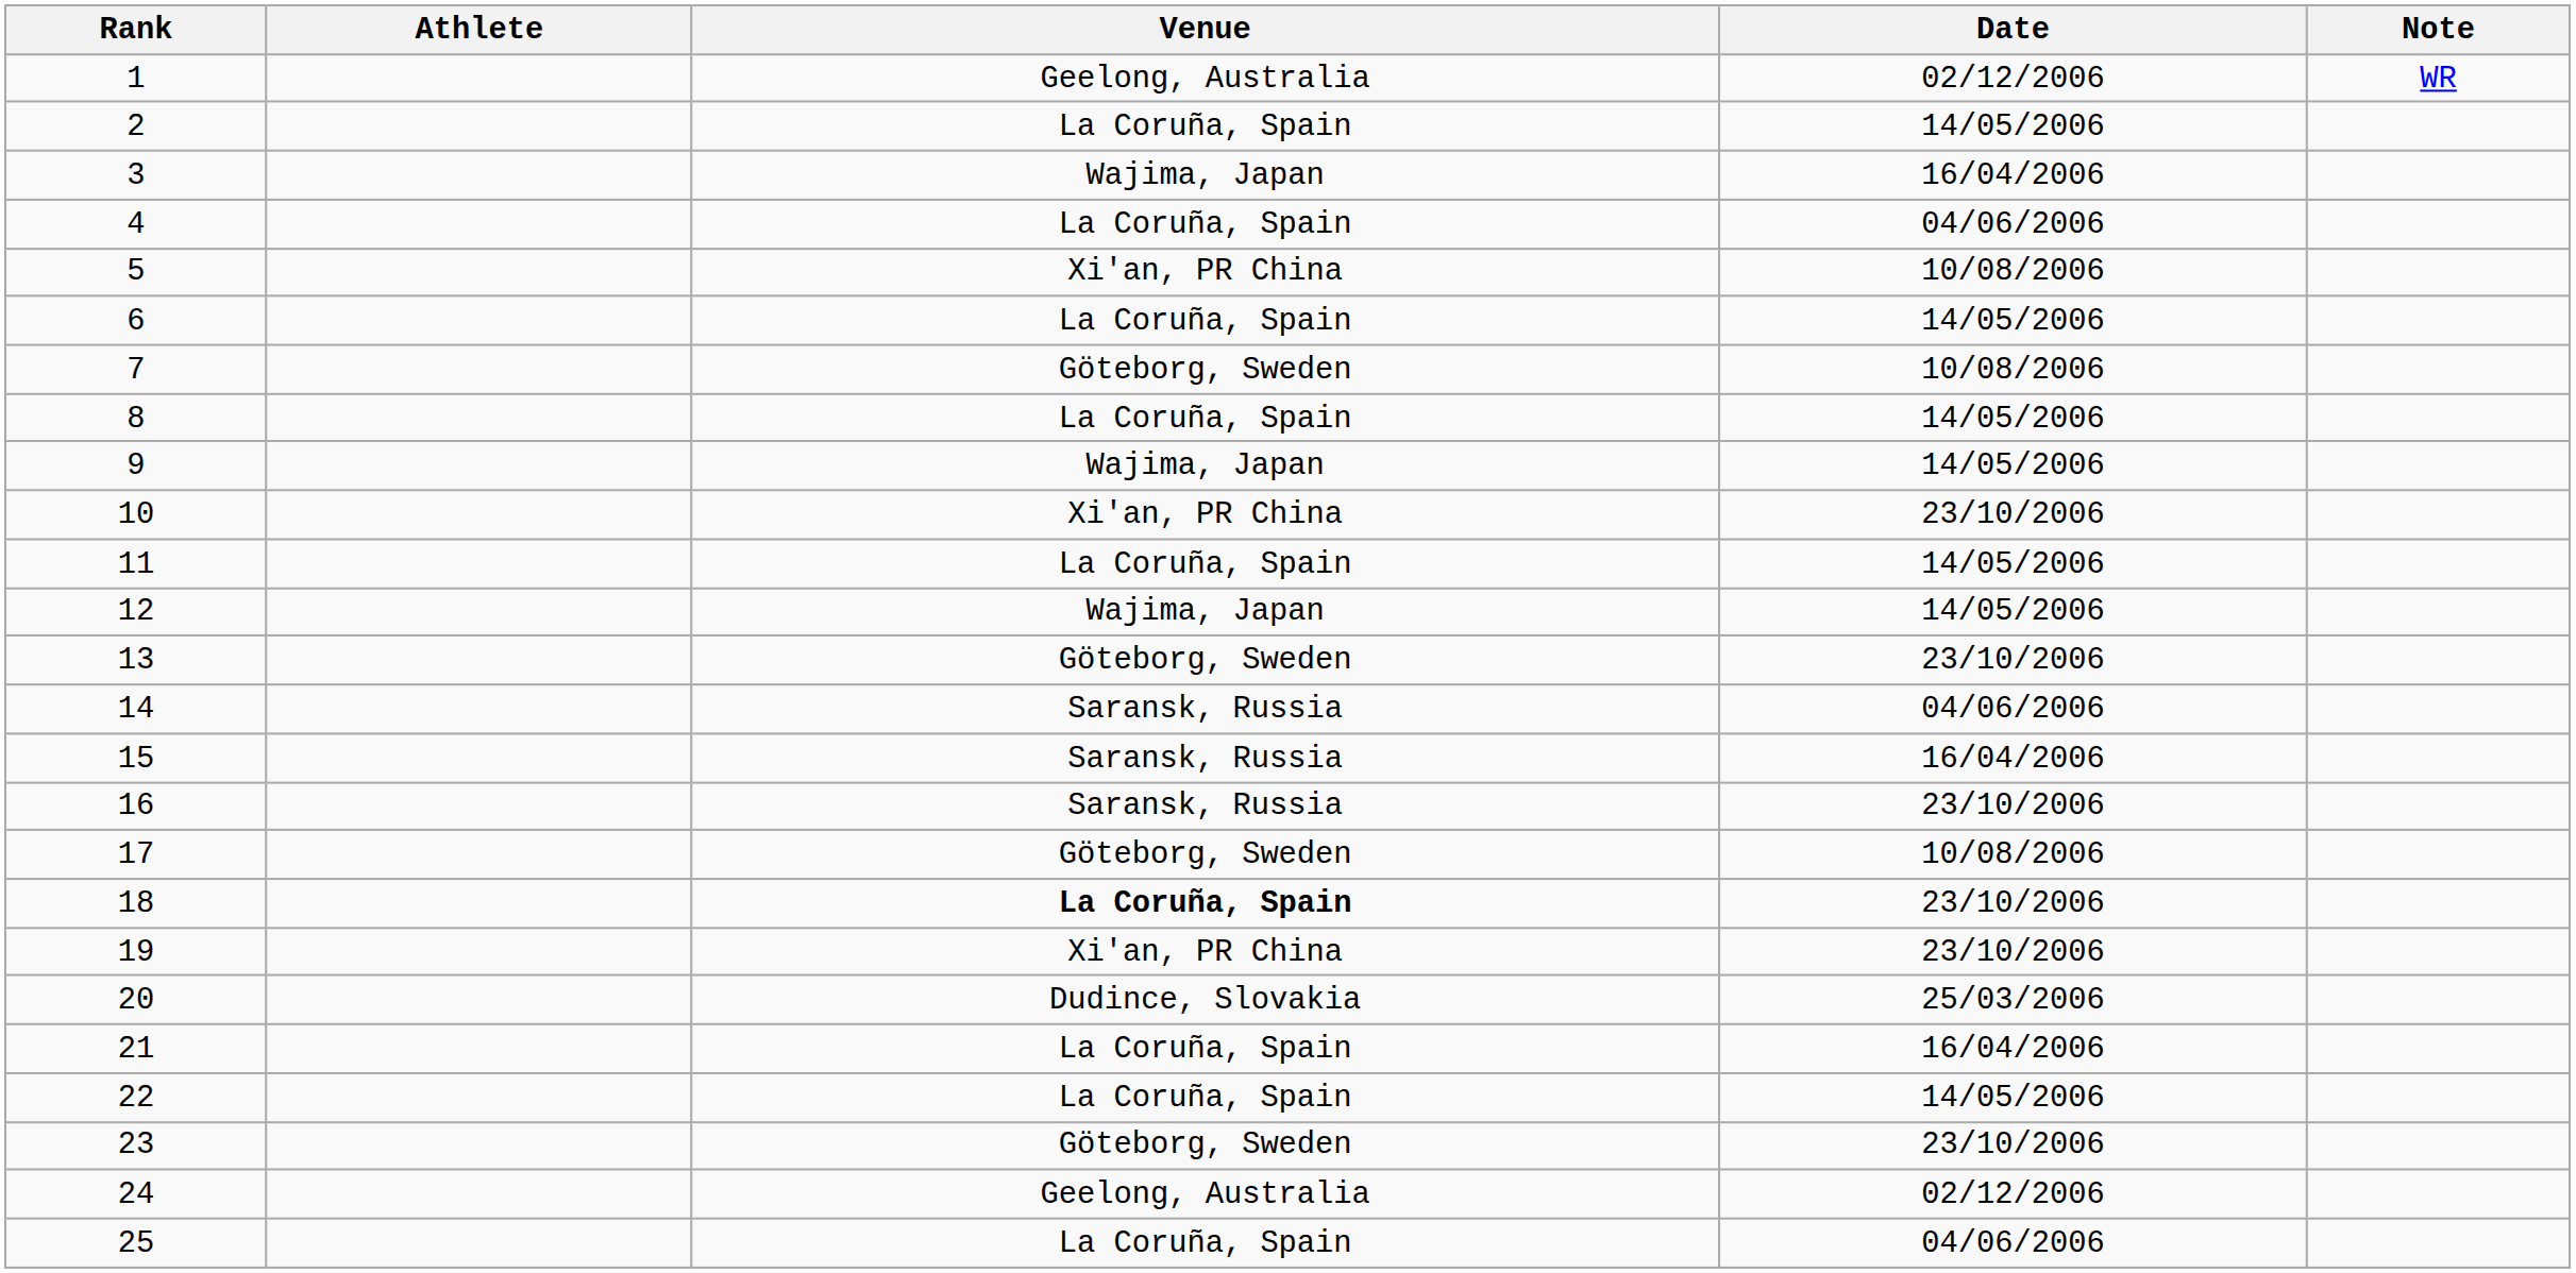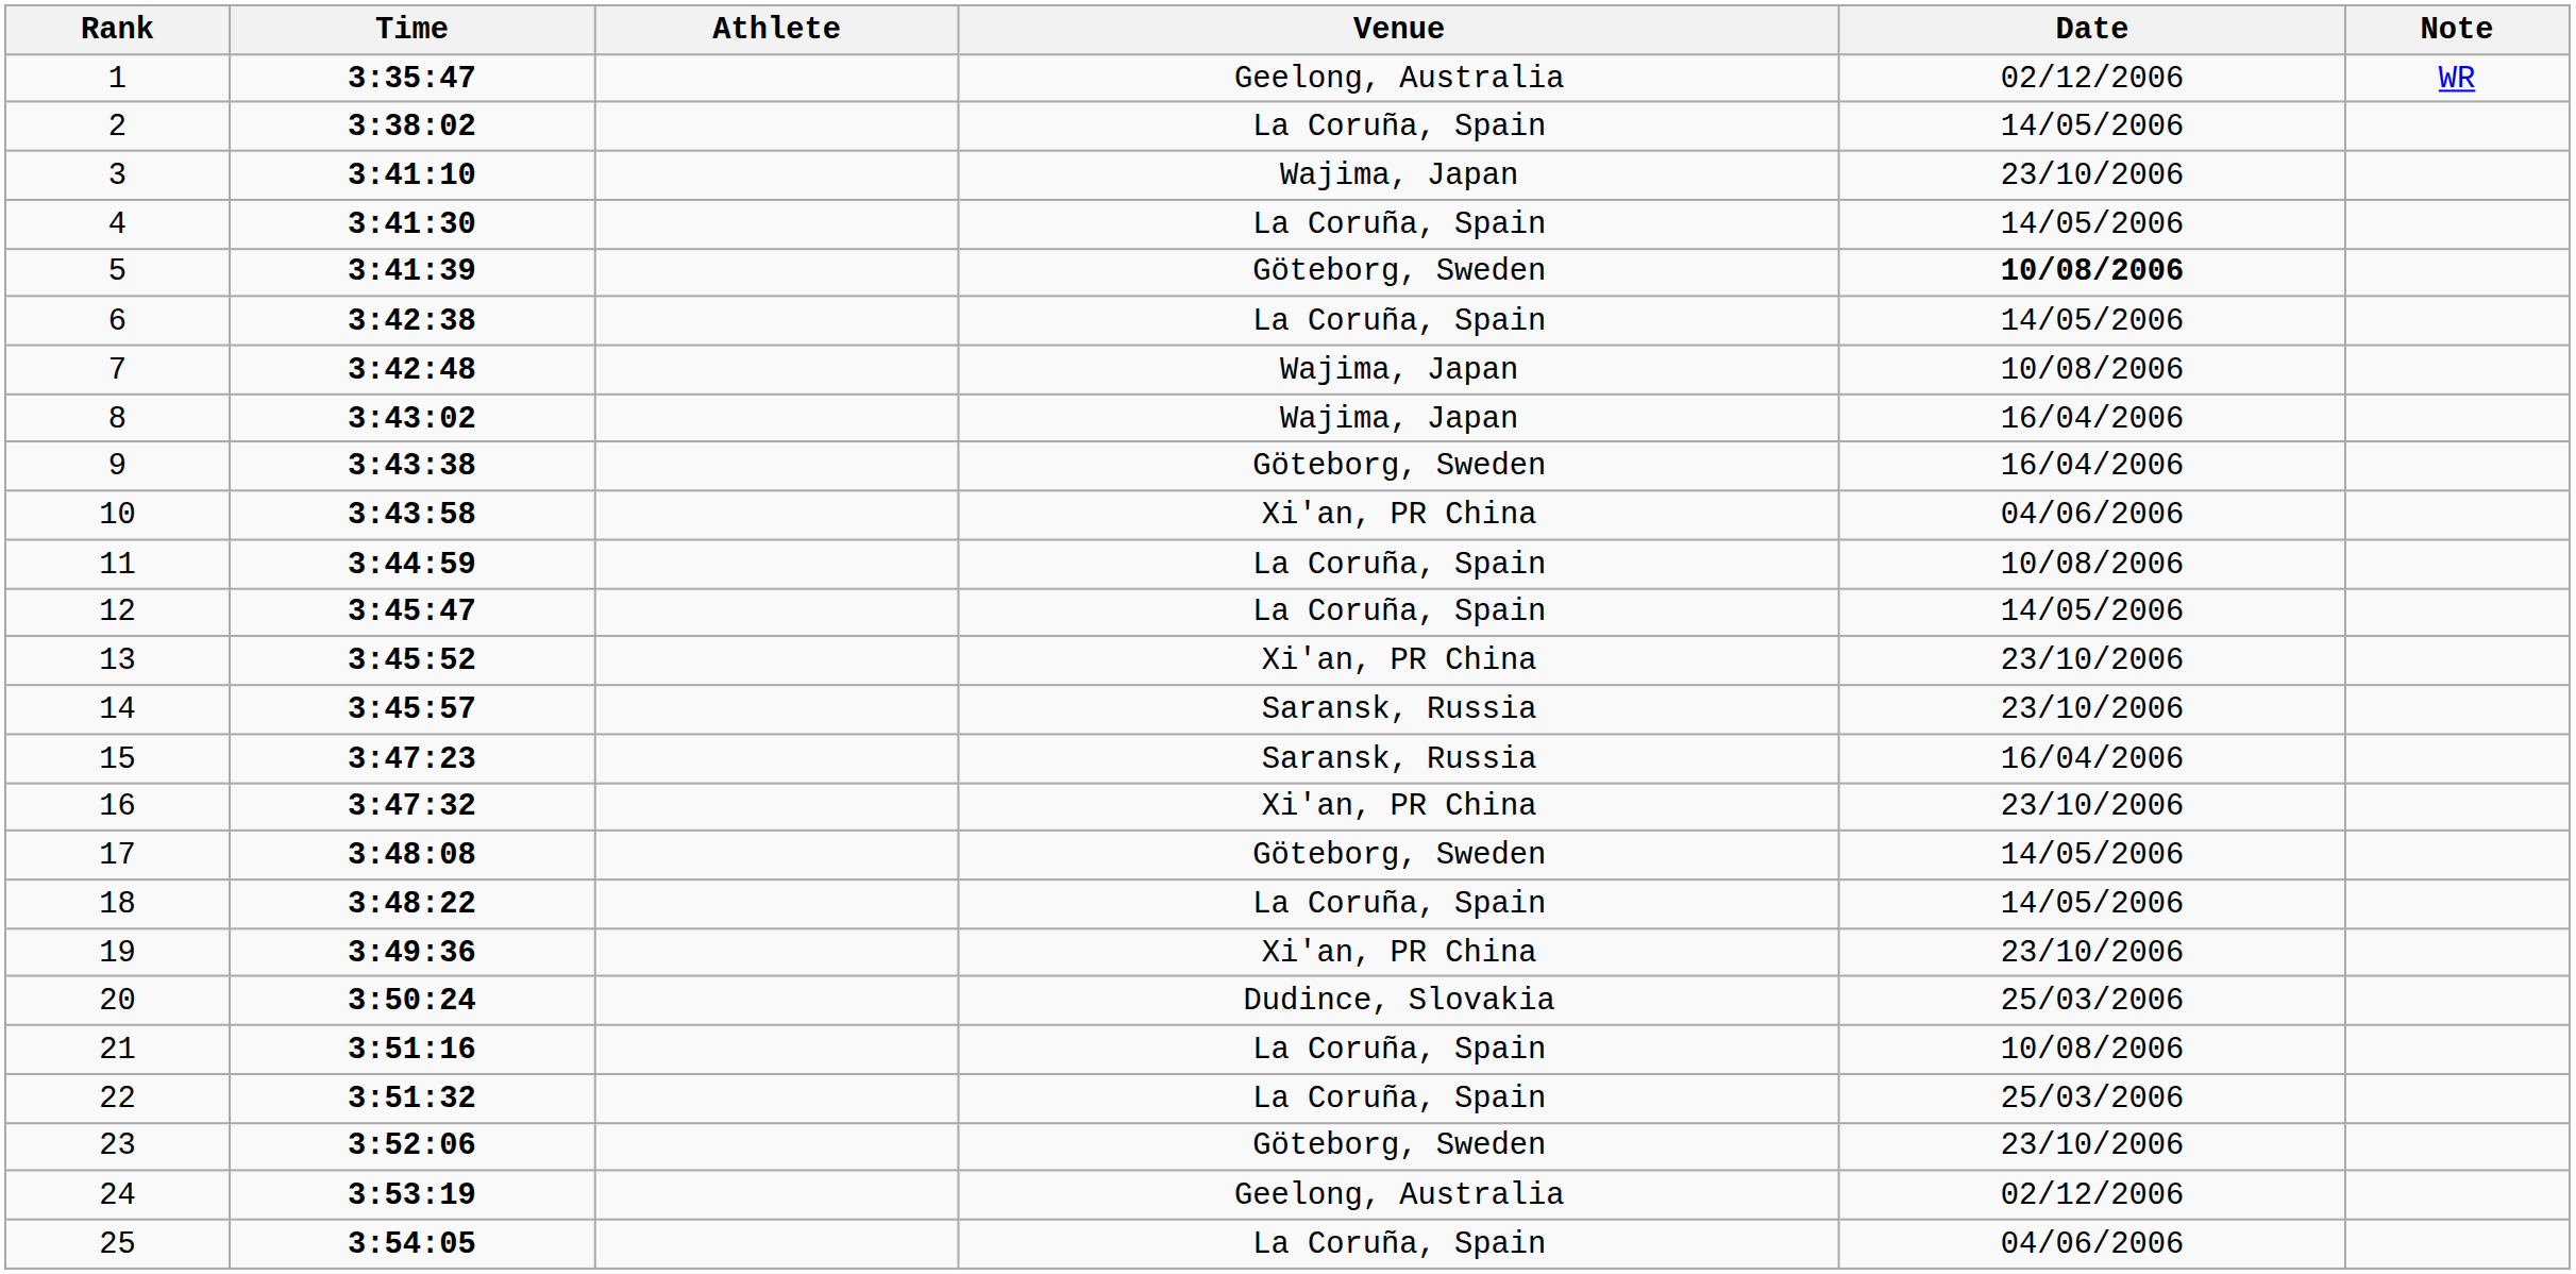+ column: Time | 3:35:47 | 3:38:02 | 3:41:10 | 3:41:30 | 3:41:39 | 3:42:38 | 3:42:48 | 3:43:02 | 3:43:38 | 3:43:58 | 3:44:59 | 3:45:47 | 3:45:52 | 3:45:57 | 3:47:23 | 3:47:32 | 3:48:08 | 3:48:22 | 3:49:36 | 3:50:24 | 3:51:16 | 3:51:32 | 3:52:06 | 3:53:19 | 3:54:05
3 | Date: 16/04/2006 -> 23/10/2006
4 | Date: 04/06/2006 -> 14/05/2006
5 | Venue: Xi'an, PR China -> Göteborg, Sweden
5 | Date: normal -> bold
7 | Venue: Göteborg, Sweden -> Wajima, Japan
8 | Venue: La Coruña, Spain -> Wajima, Japan
8 | Date: 14/05/2006 -> 16/04/2006
9 | Venue: Wajima, Japan -> Göteborg, Sweden
9 | Date: 14/05/2006 -> 16/04/2006
10 | Date: 23/10/2006 -> 04/06/2006
11 | Date: 14/05/2006 -> 10/08/2006
12 | Venue: Wajima, Japan -> La Coruña, Spain
13 | Venue: Göteborg, Sweden -> Xi'an, PR China
14 | Date: 04/06/2006 -> 23/10/2006
16 | Venue: Saransk, Russia -> Xi'an, PR China
17 | Date: 10/08/2006 -> 14/05/2006
18 | Venue: bold -> normal
18 | Date: 23/10/2006 -> 14/05/2006
21 | Date: 16/04/2006 -> 10/08/2006
22 | Date: 14/05/2006 -> 25/03/2006
